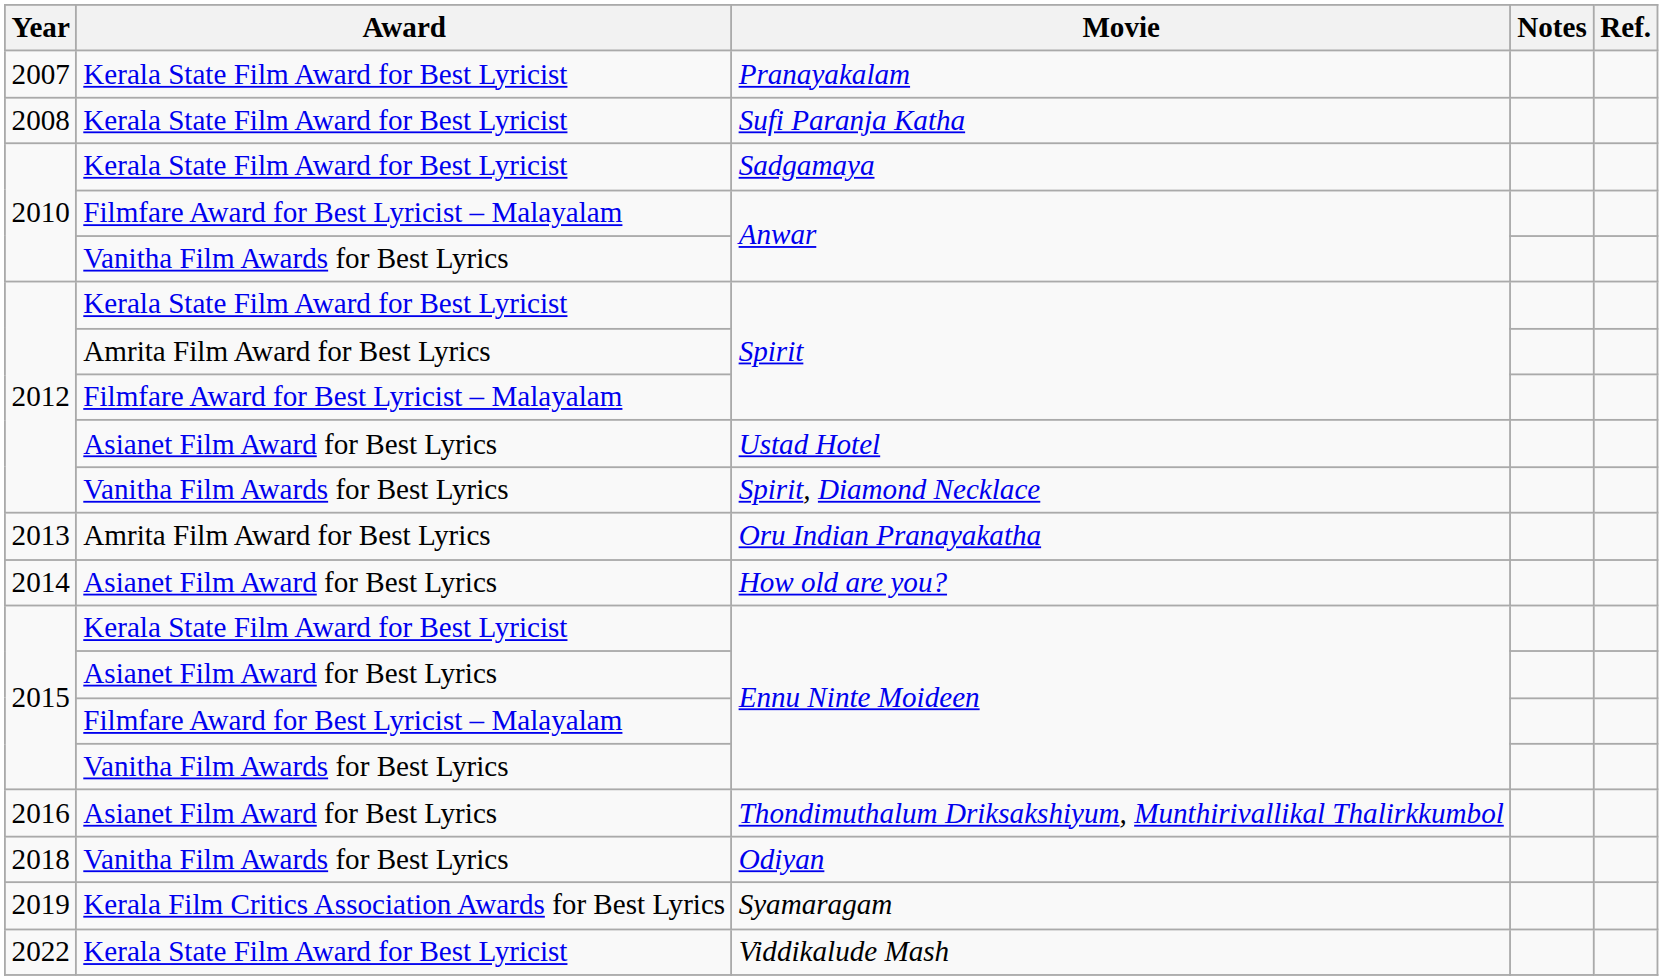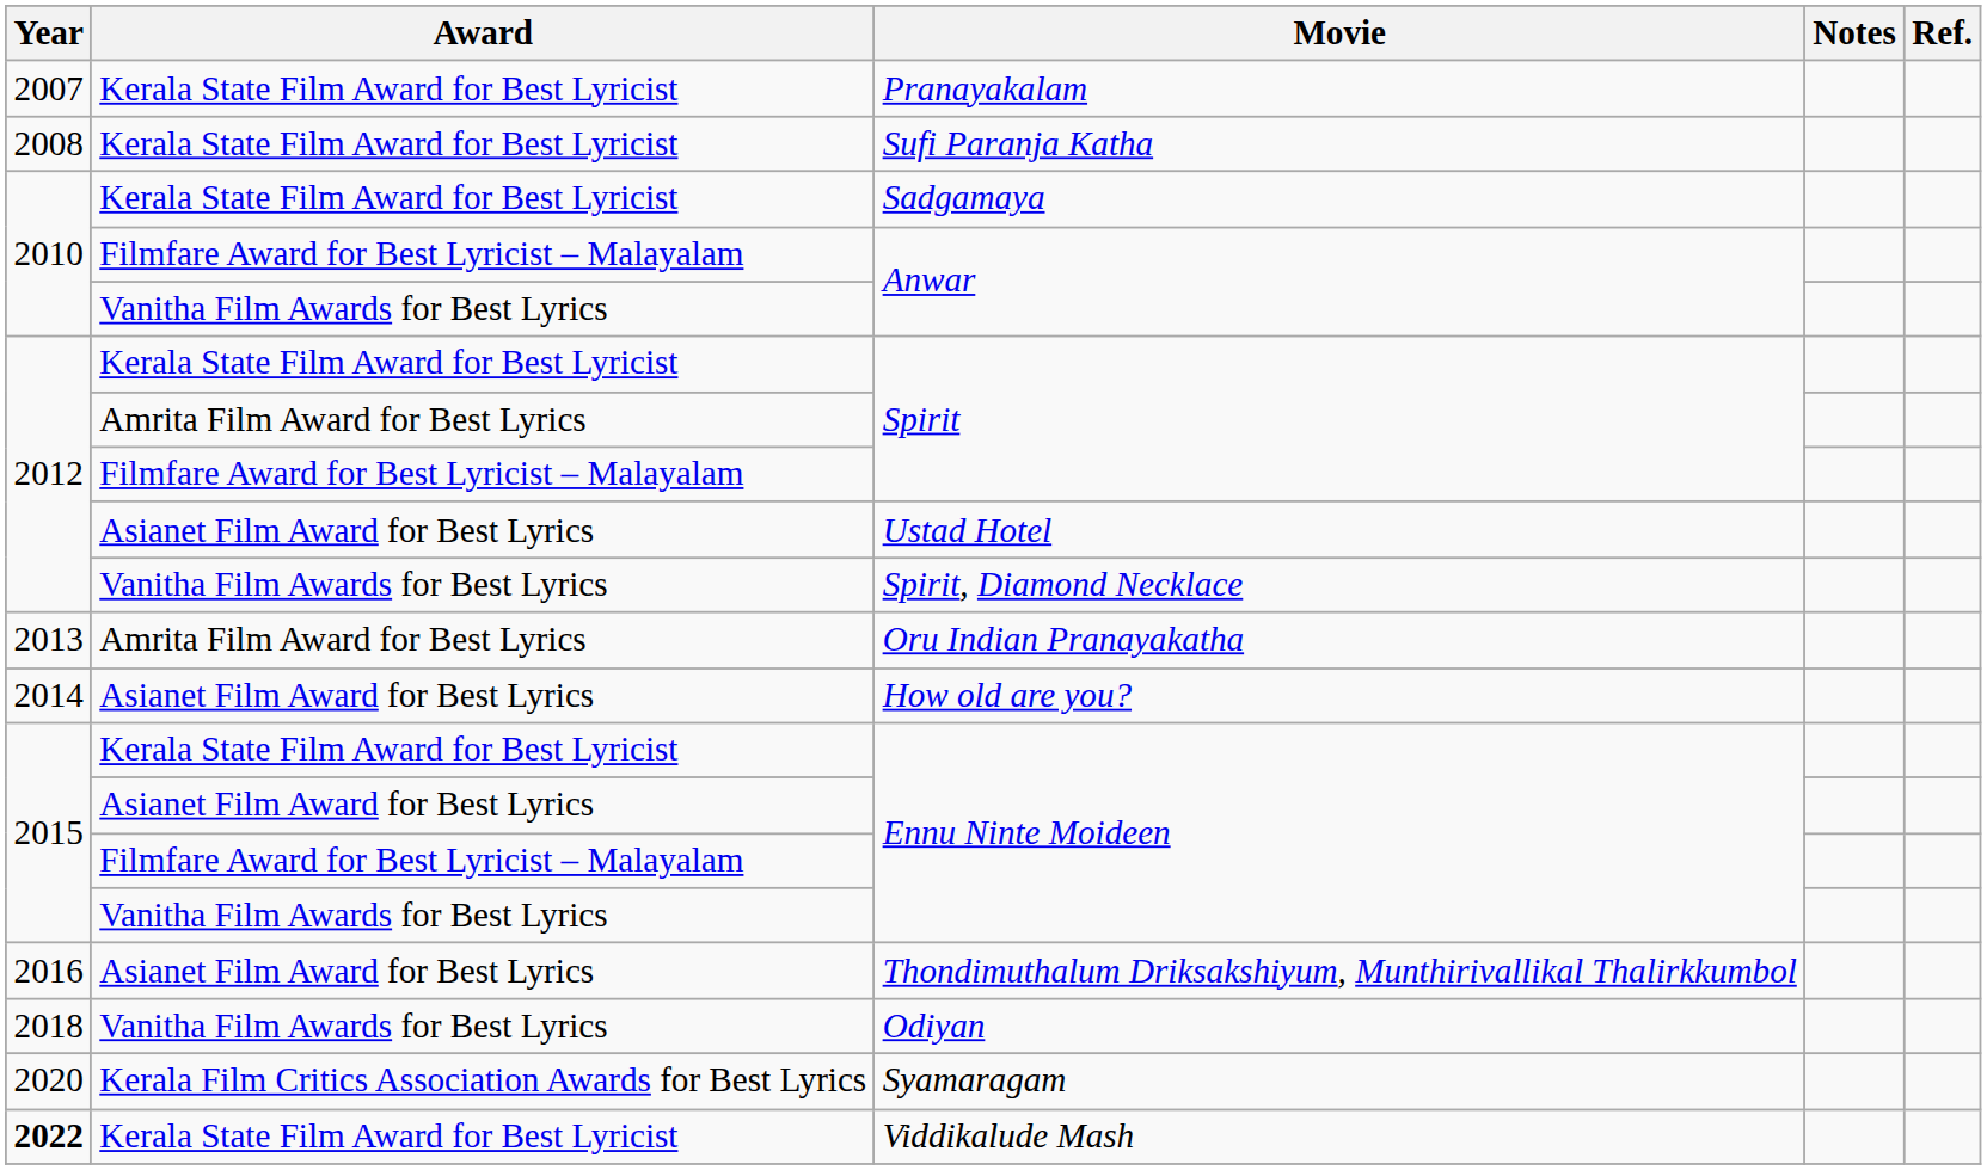Syamaragam | Year: 2019 -> 2020
Viddikalude Mash | Year: normal -> bold
